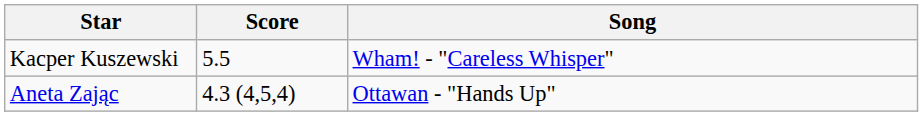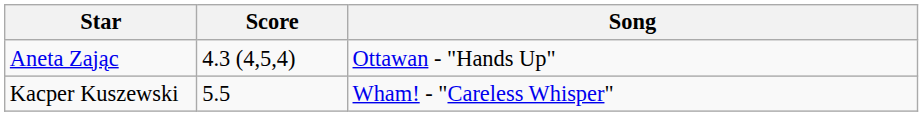rows swapped: Aneta Zając <-> Kacper Kuszewski
